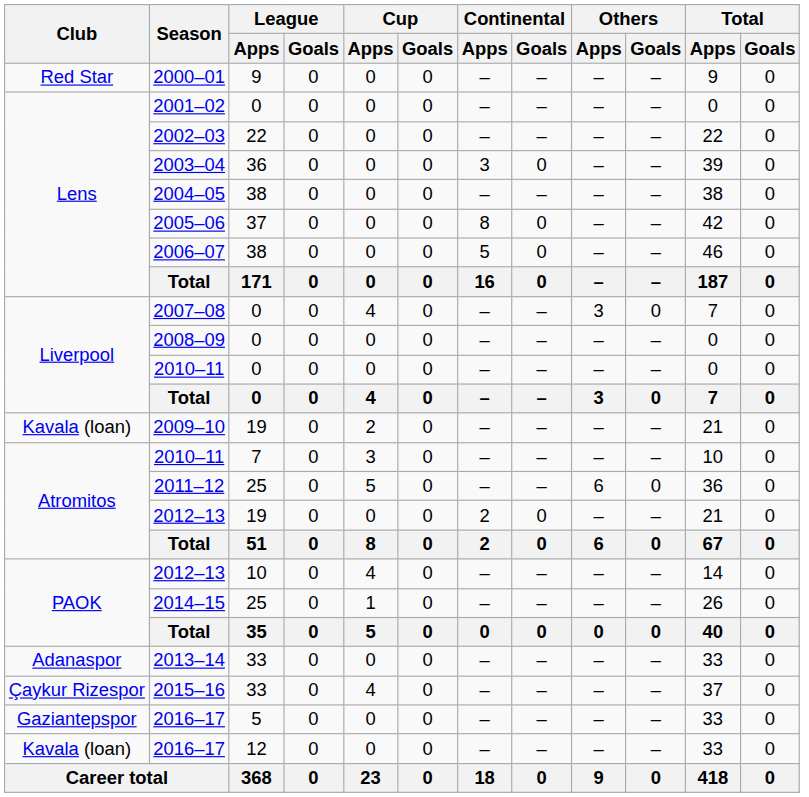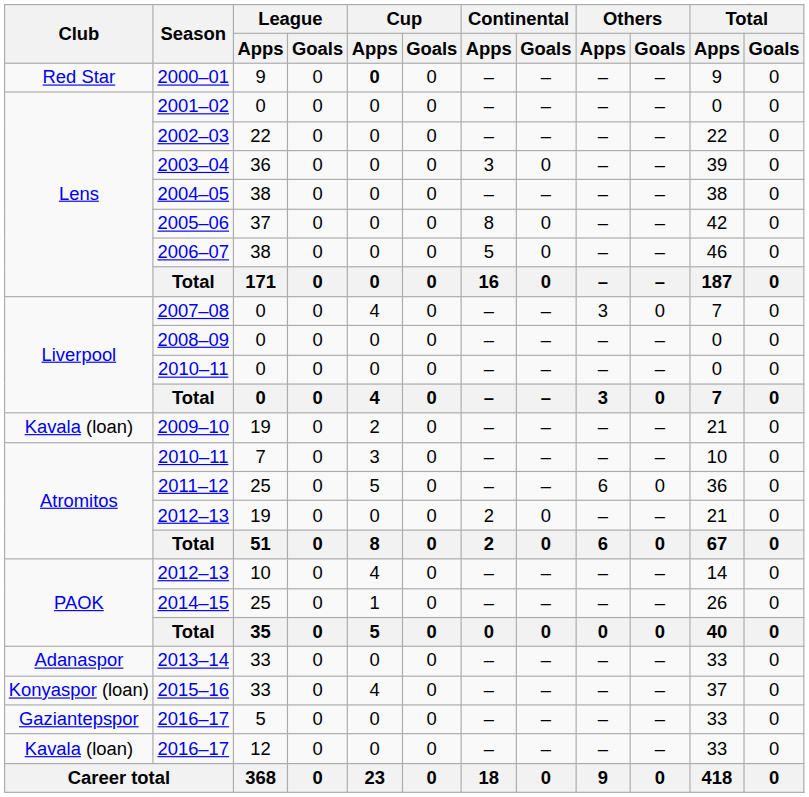2000–01 | Cup / Apps: normal -> bold
2015–16 | Club: Çaykur Rizespor -> Konyaspor (loan)
